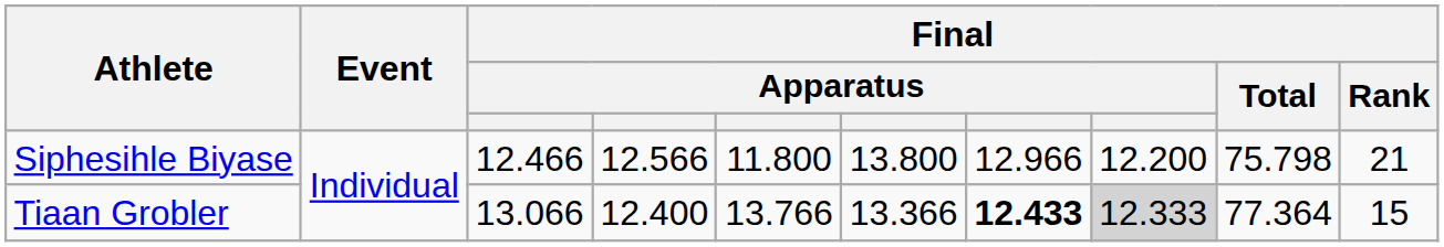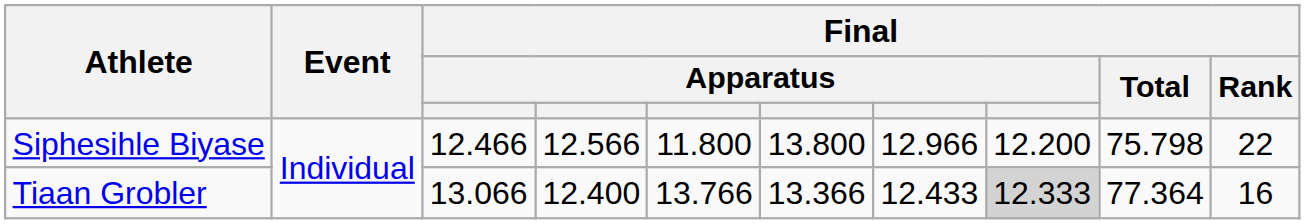Siphesihle Biyase | Final / Rank: 21 -> 22
Tiaan Grobler | column 7: bold -> normal
Tiaan Grobler | Final / Rank: 15 -> 16
